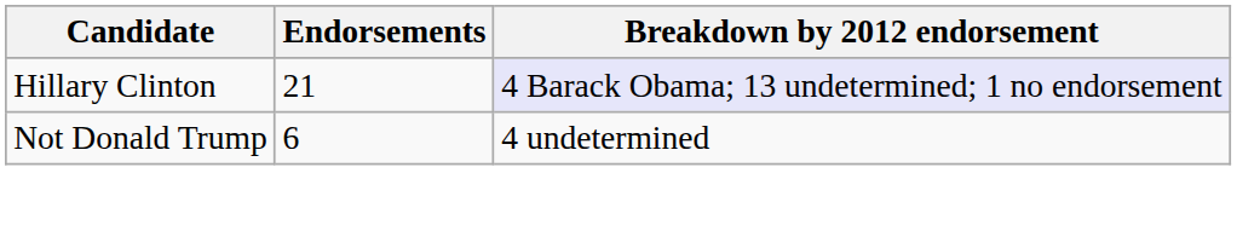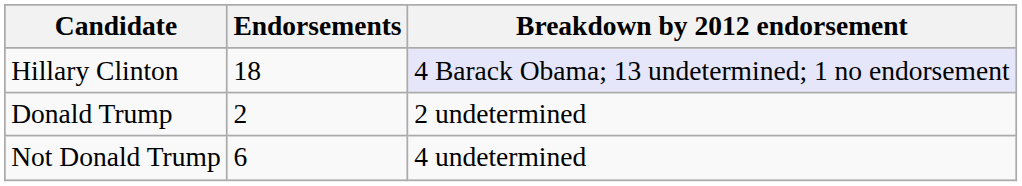Hillary Clinton | Endorsements: 21 -> 18
+ row: Donald Trump | 2 | 2 undetermined
